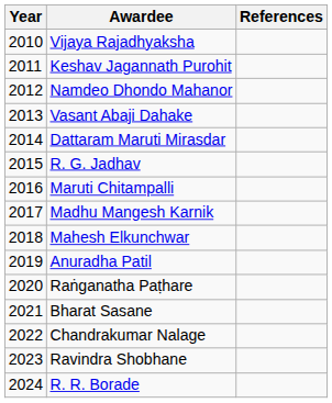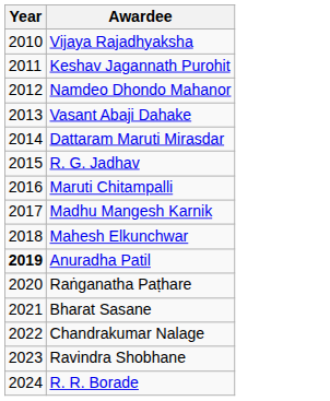- column: References
Anuradha Patil | Year: normal -> bold
